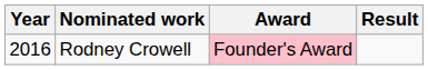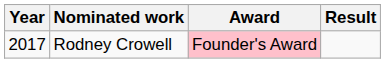Rodney Crowell | Year: 2016 -> 2017
